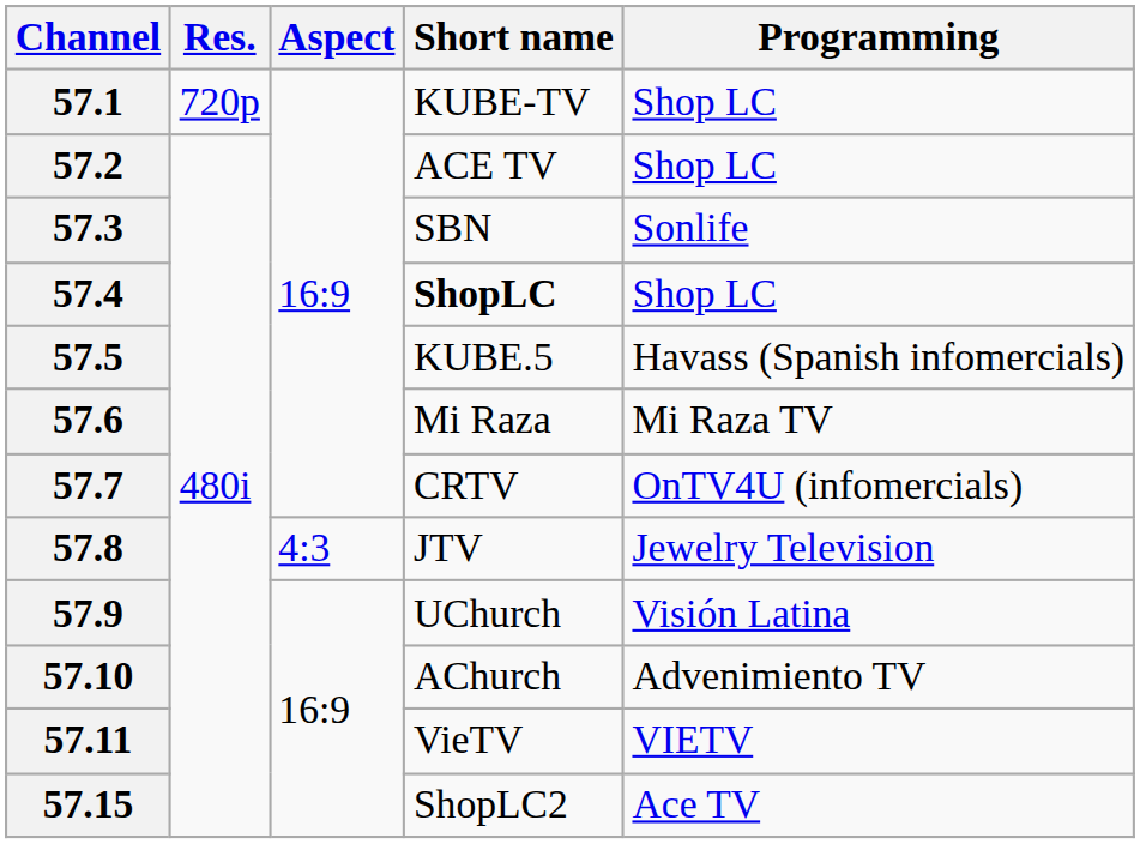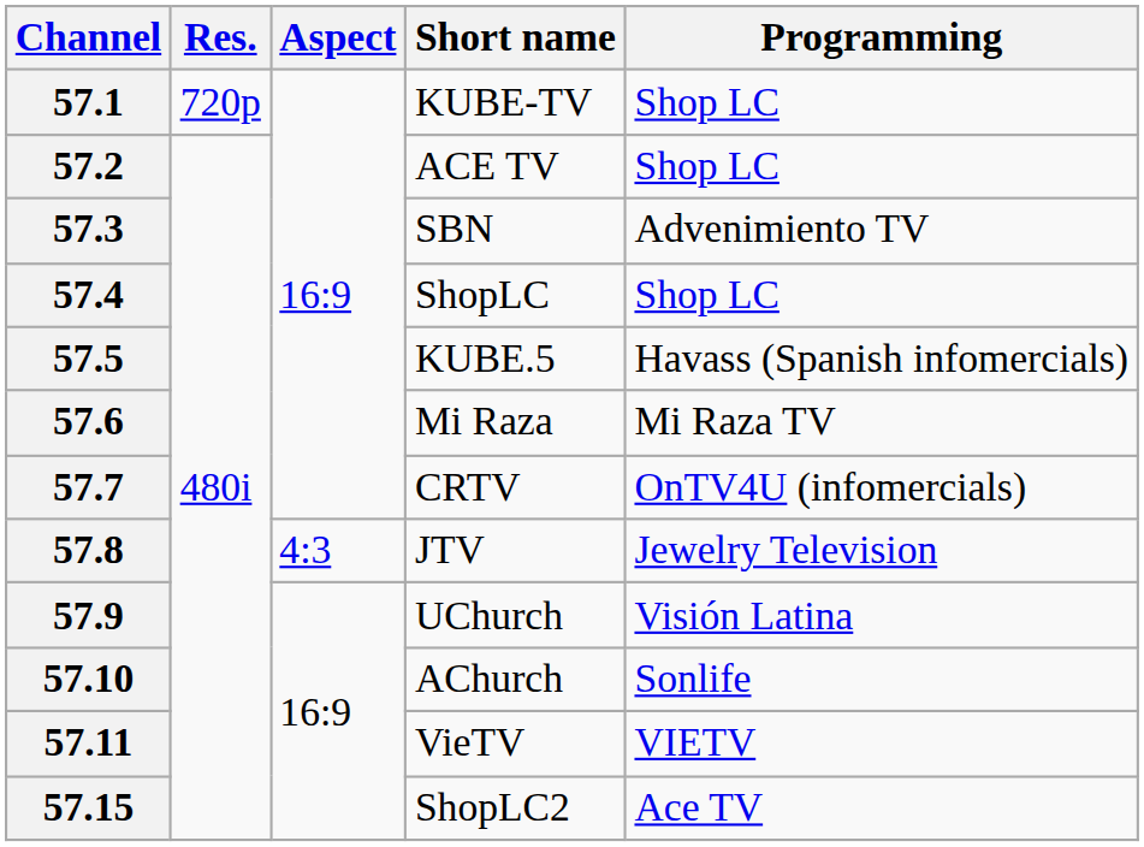57.3 | Programming: Sonlife -> Advenimiento TV
57.4 | Short name: bold -> normal
57.10 | Programming: Advenimiento TV -> Sonlife
